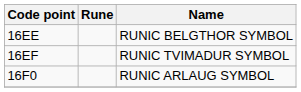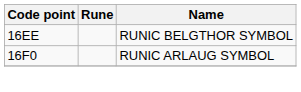- row: 16EF | RUNIC TVIMADUR SYMBOL
